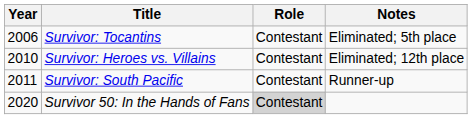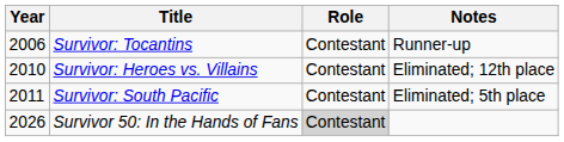Survivor: Tocantins | Notes: Eliminated; 5th place -> Runner-up
Survivor: South Pacific | Notes: Runner-up -> Eliminated; 5th place
Survivor 50: In the Hands of Fans | Year: 2020 -> 2026
